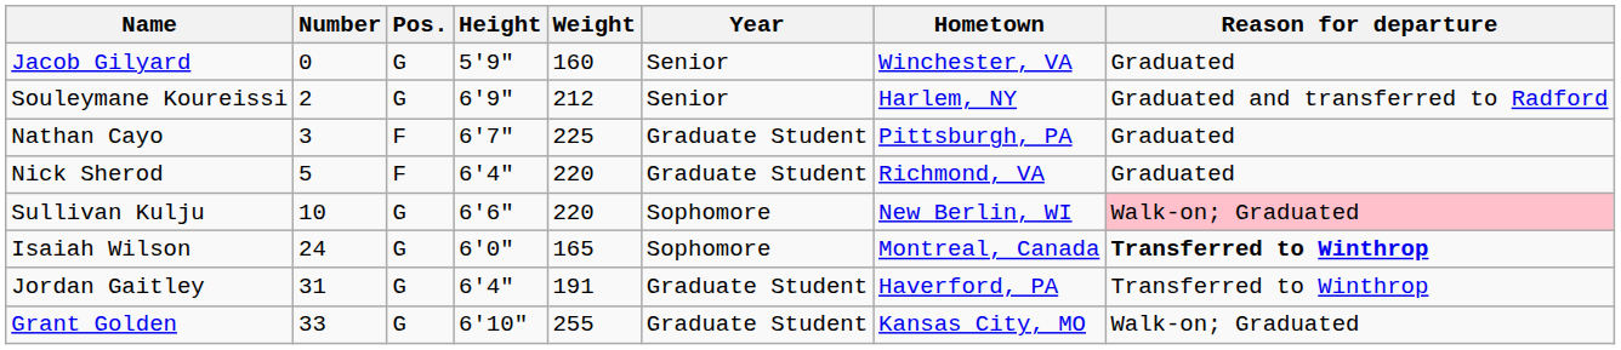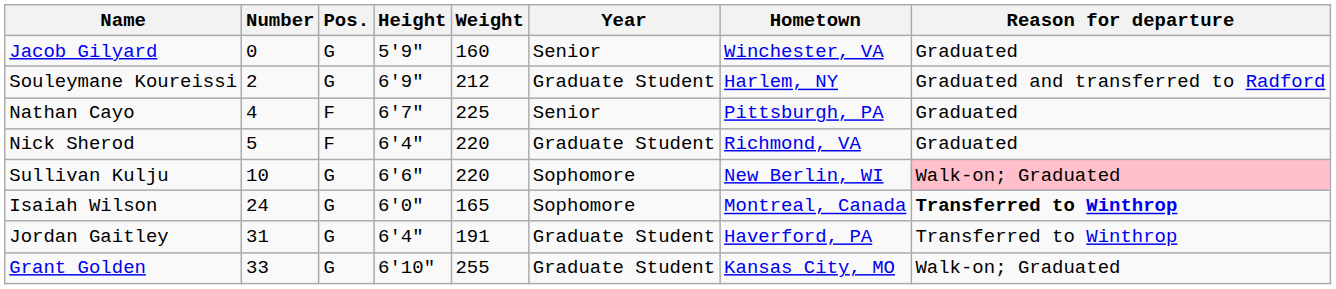Souleymane Koureissi | Year: Senior -> Graduate Student
Nathan Cayo | Number: 3 -> 4
Nathan Cayo | Year: Graduate Student -> Senior
